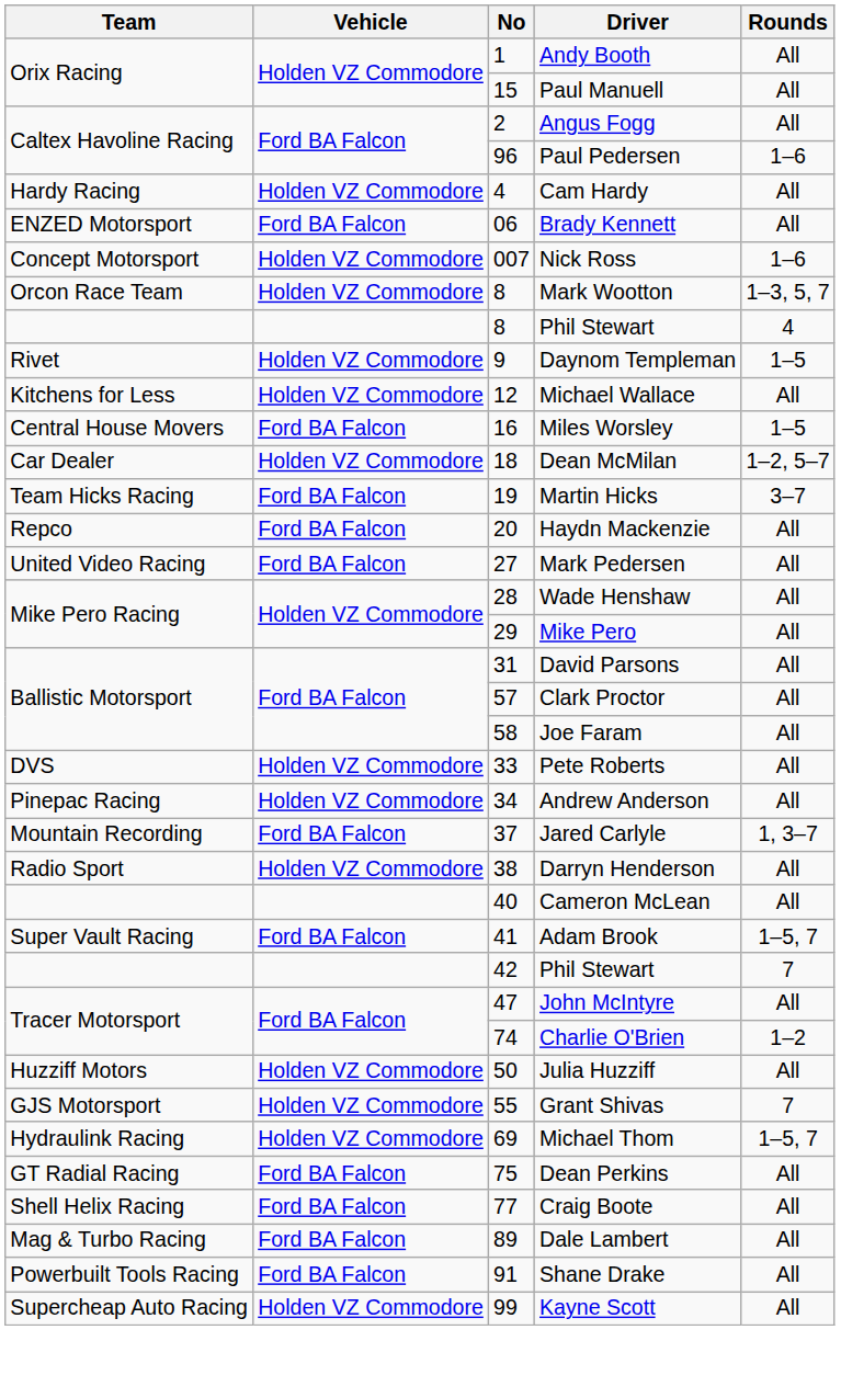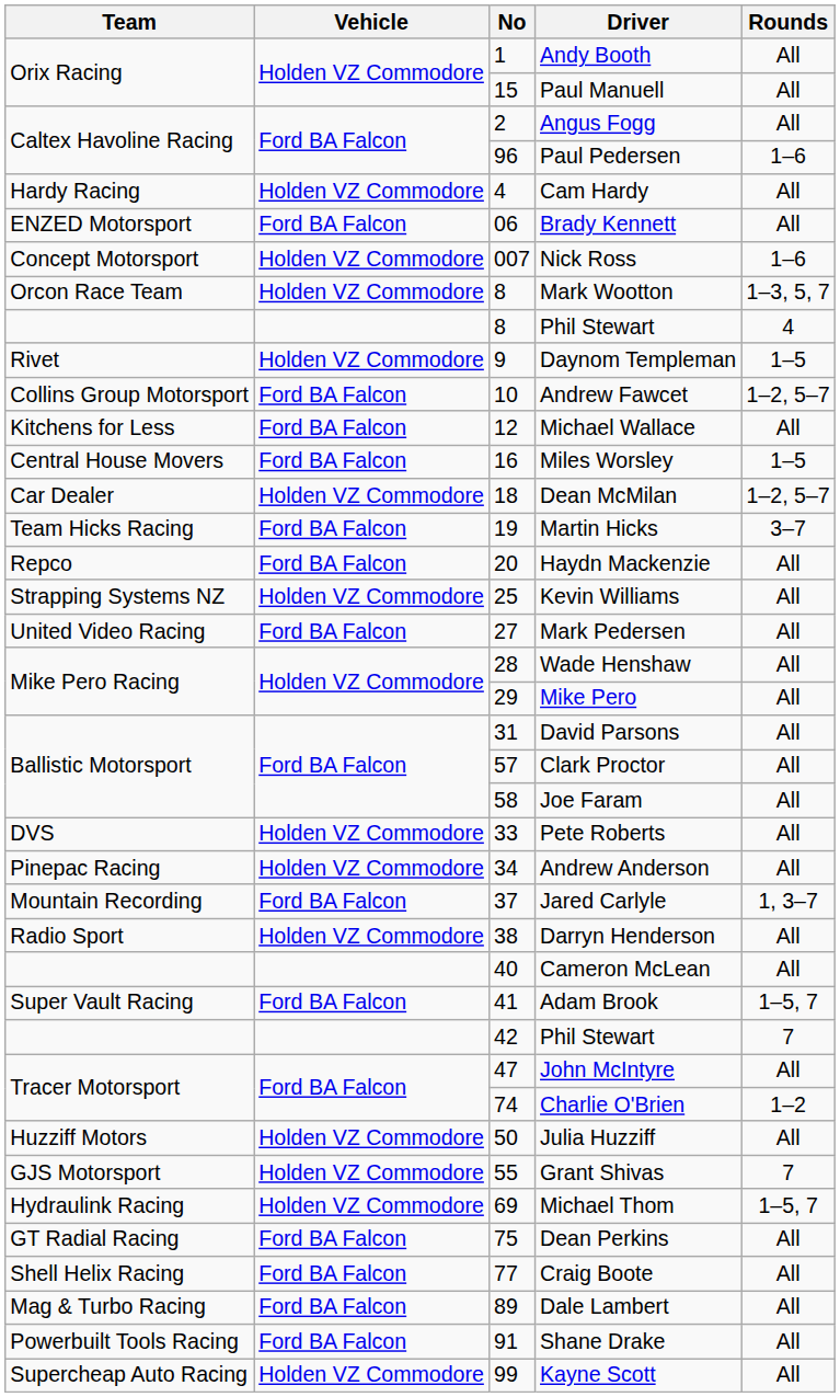+ row: Collins Group Motorsport | Ford BA Falcon | 10 | Andrew Fawcet | 1–2, 5–7
Michael Wallace | Vehicle: Holden VZ Commodore -> Ford BA Falcon
+ row: Strapping Systems NZ | Holden VZ Commodore | 25 | Kevin Williams | All
